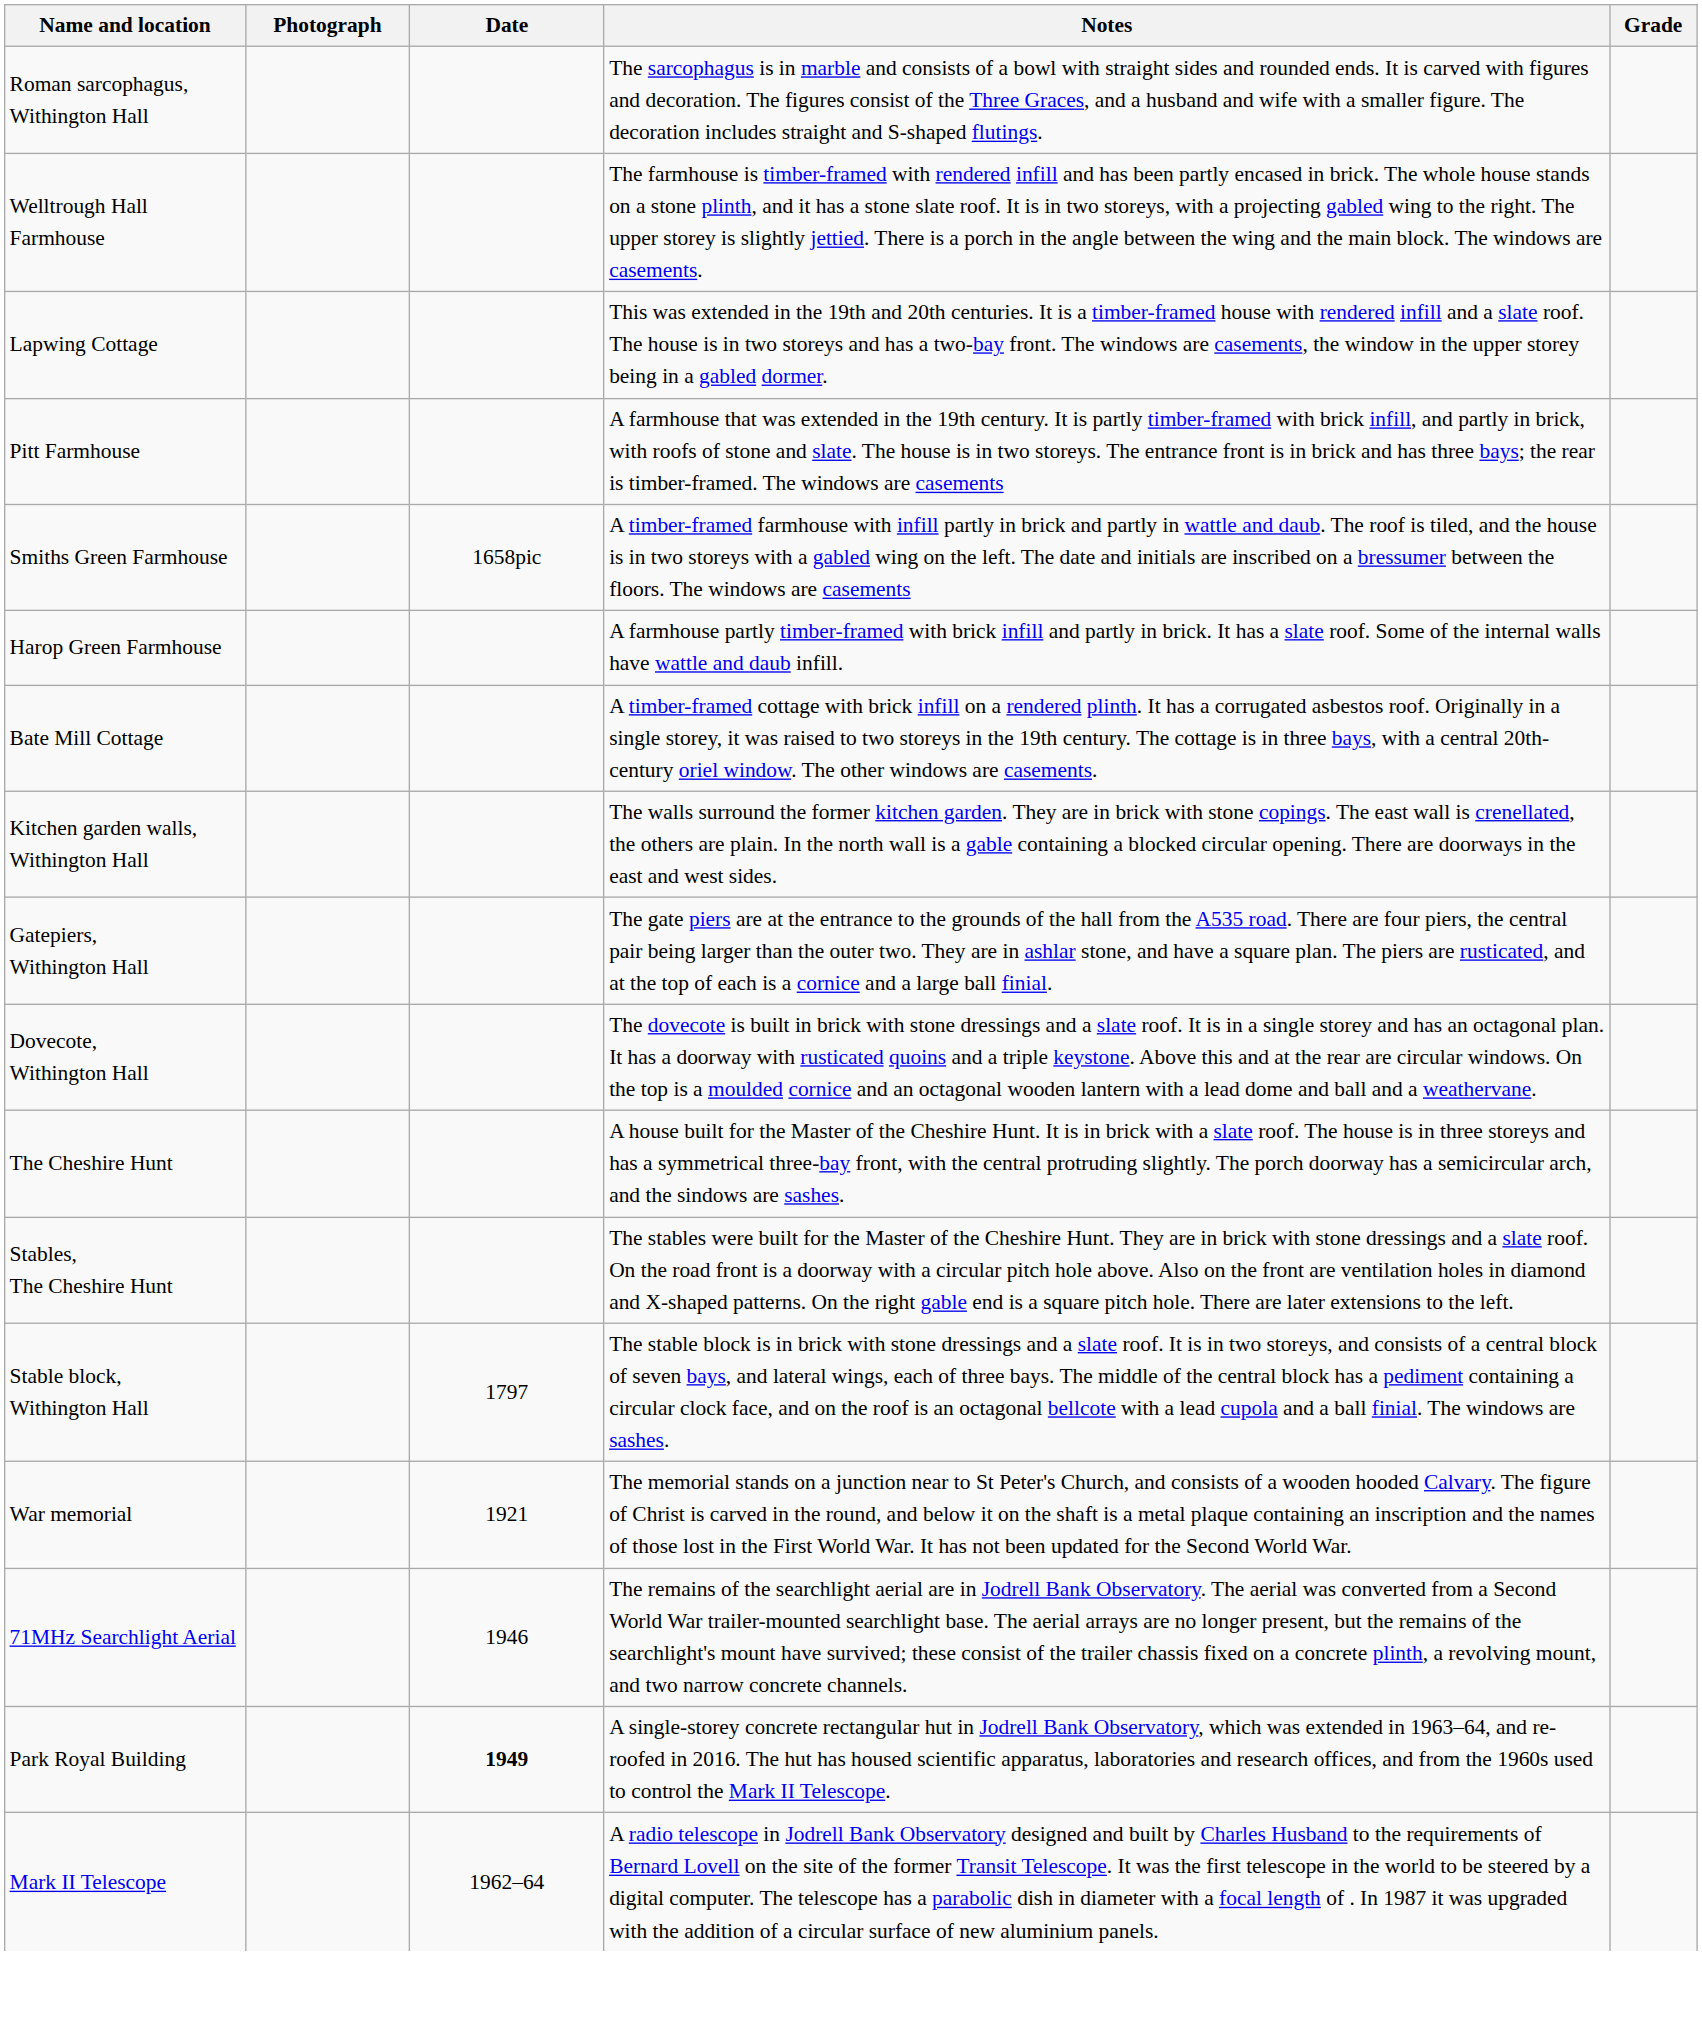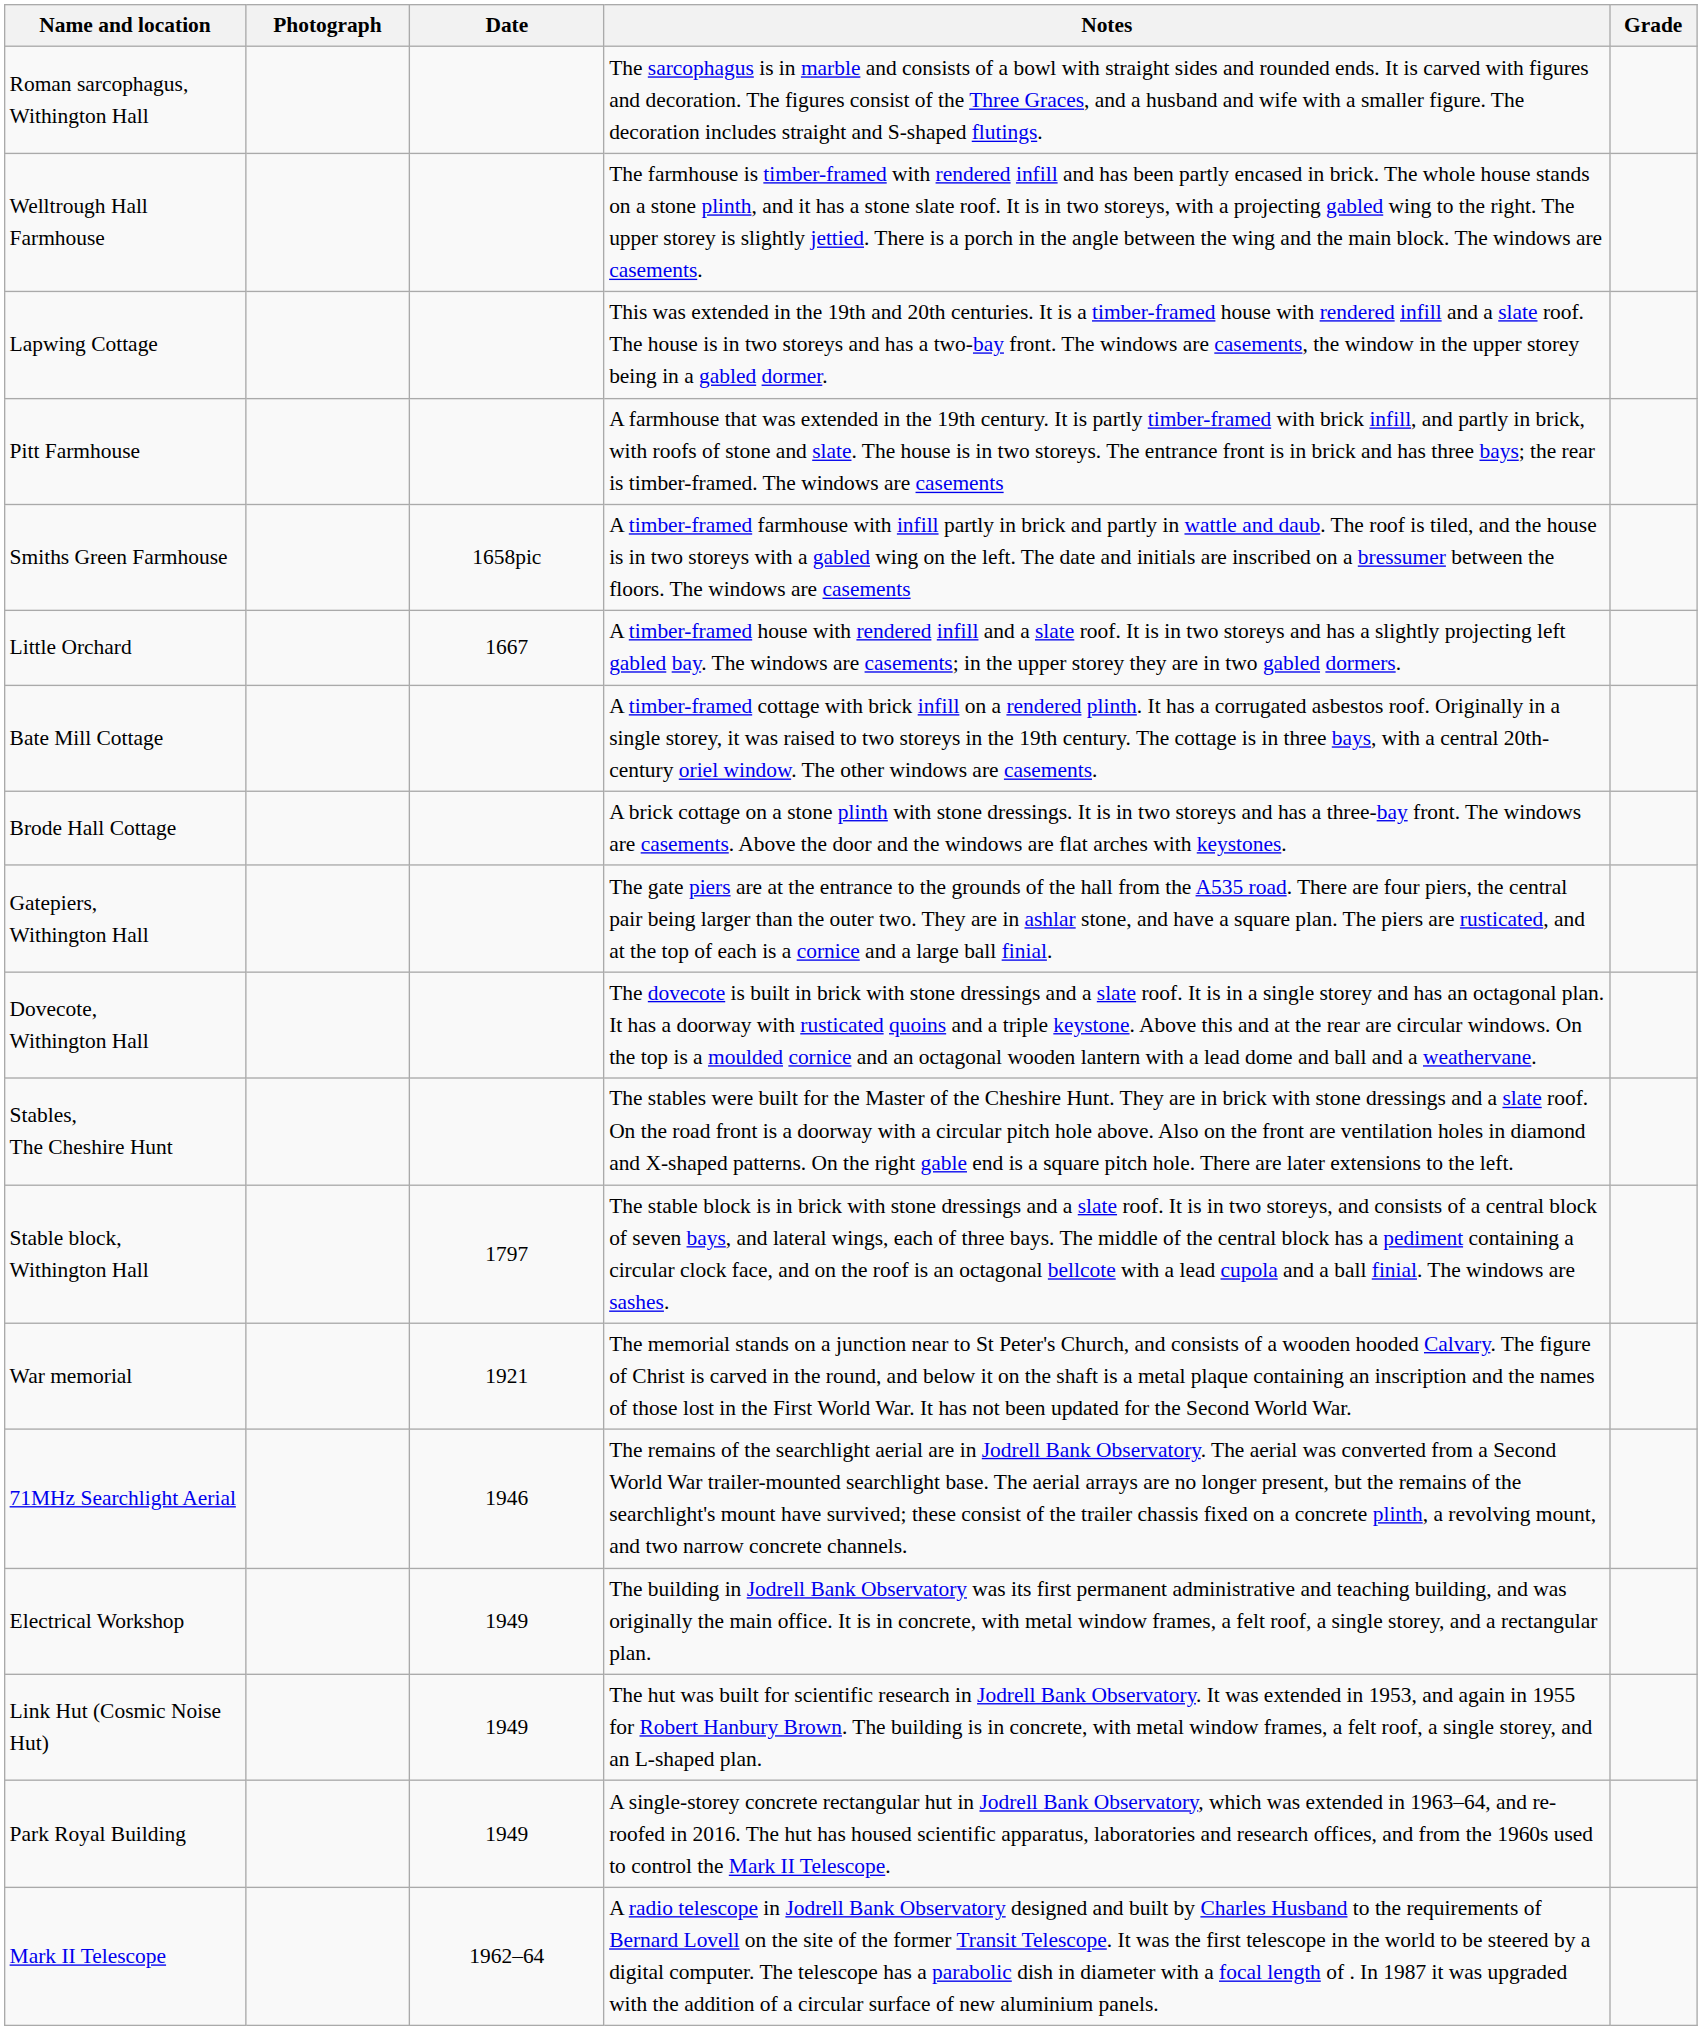- row: Harop Green Farmhouse | A farmhouse partly timber-framed with brick infill and partly in brick. It has a slate roof. Some of the internal walls have wattle and daub infill.
+ row: Little Orchard | 1667 | A timber-framed house with rendered infill and a slate roof. It is in two storeys and has a slightly projecting left gabled bay. The windows are casements; in the upper storey they are in two gabled dormers.
+ row: Brode Hall Cottage | A brick cottage on a stone plinth with stone dressings. It is in two storeys and has a three-bay front. The windows are casements. Above the door and the windows are flat arches with keystones.
- row: Kitchen garden walls, Withington Hall | The walls surround the former kitchen garden. They are in brick with stone copings. The east wall is crenellated, the others are plain. In the north wall is a gable containing a blocked circular opening. There are doorways in the east and west sides.
- row: The Cheshire Hunt | A house built for the Master of the Cheshire Hunt. It is in brick with a slate roof. The house is in three storeys and has a symmetrical three-bay front, with the central protruding slightly. The porch doorway has a semicircular arch, and the sindows are sashes.
+ row: Electrical Workshop | 1949 | The building in Jodrell Bank Observatory was its first permanent administrative and teaching building, and was originally the main office. It is in concrete, with metal window frames, a felt roof, a single storey, and a rectangular plan.
+ row: Link Hut (Cosmic Noise Hut) | 1949 | The hut was built for scientific research in Jodrell Bank Observatory. It was extended in 1953, and again in 1955 for Robert Hanbury Brown. The building is in concrete, with metal window frames, a felt roof, a single storey, and an L-shaped plan.
Park Royal Building | Date: bold -> normal
